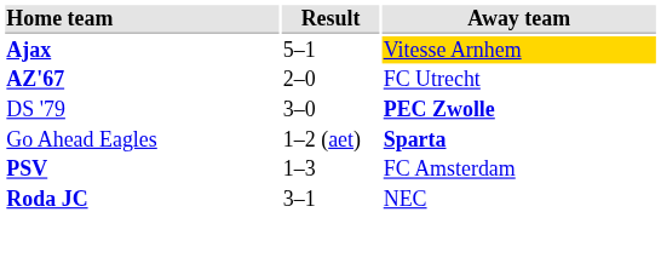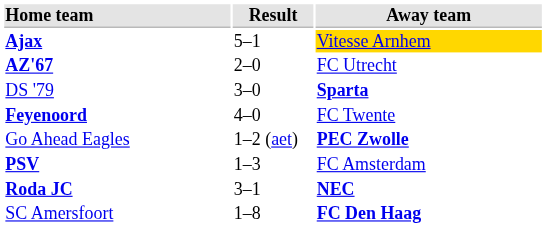DS '79 | Away team: PEC Zwolle -> Sparta
+ row: Feyenoord | 4–0 | FC Twente
Go Ahead Eagles | Away team: Sparta -> PEC Zwolle
Roda JC | Away team: normal -> bold
+ row: SC Amersfoort | 1–8 | FC Den Haag
